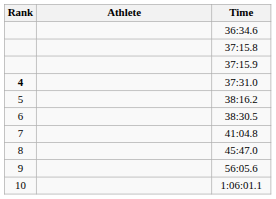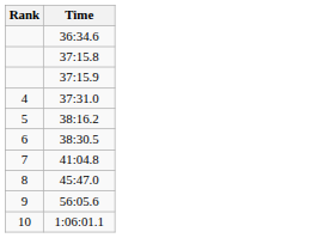- column: Athlete
37:31.0 | Rank: bold -> normal
